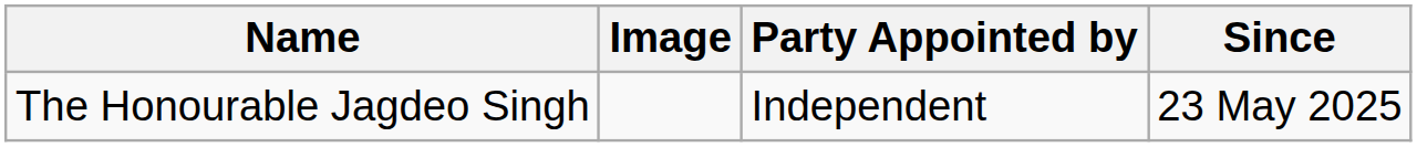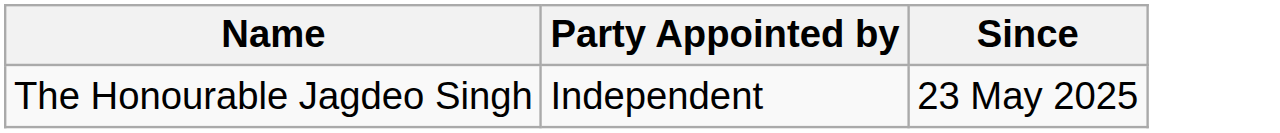- column: Image
